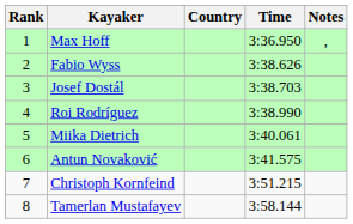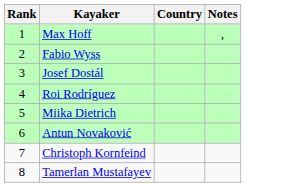- column: Time | 3:36.950 | 3:38.626 | 3:38.703 | 3:38.990 | 3:40.061 | 3:41.575 | 3:51.215 | 3:58.144
